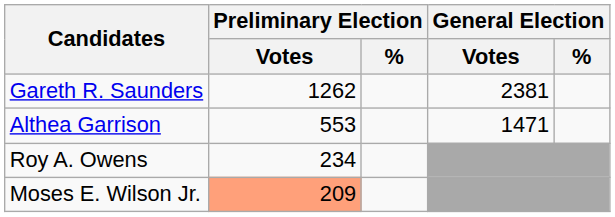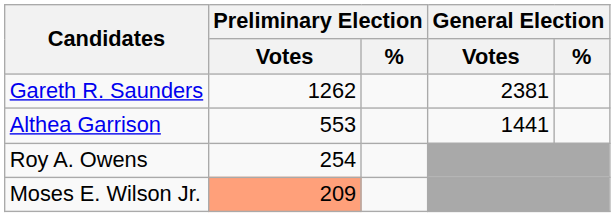Althea Garrison | General Election / Votes: 1471 -> 1441
Roy A. Owens | Preliminary Election / Votes: 234 -> 254
